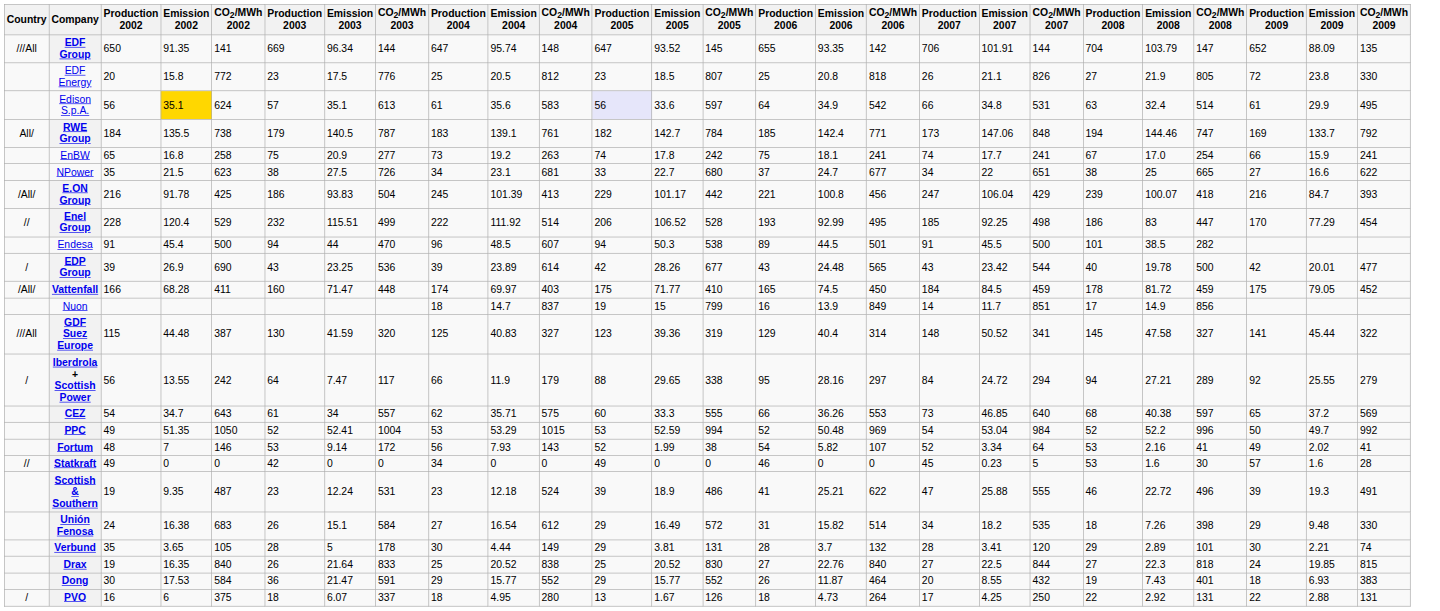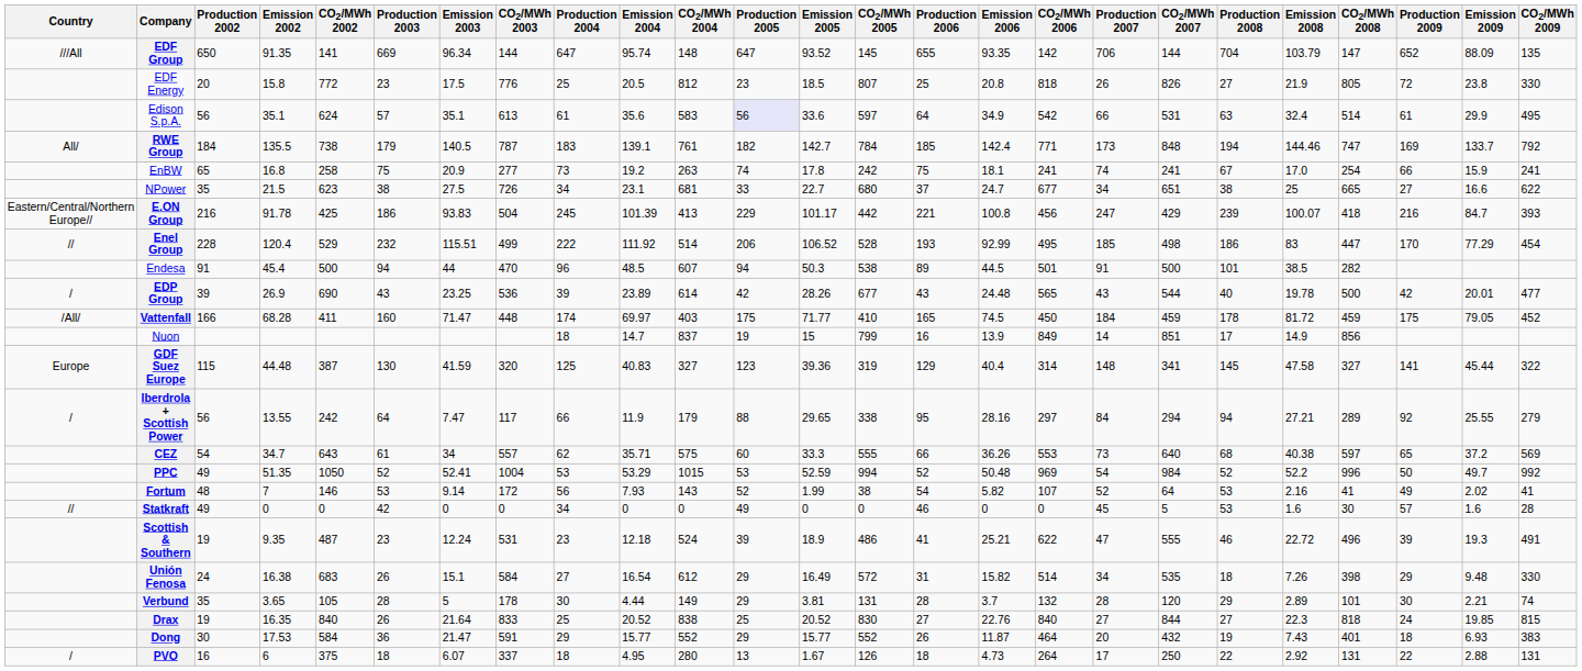- column: Emission 2007 | 101.91 | 21.1 | 34.8 | 147.06 | 17.7 | 22 | 106.04 | 92.25 | 45.5 | 23.42 | 84.5 | 11.7 | 50.52 | 24.72 | 46.85 | 53.04 | 3.34 | 0.23 | 25.88 | 18.2 | 3.41 | 22.5 | 8.55 | 4.25
Edison S.p.A. | Emission 2002: gold background -> no background
E.ON Group | Country: /All/ -> Eastern/Central/Northern Europe//
GDF Suez Europe | Country: ///All -> Europe
